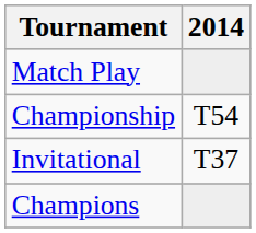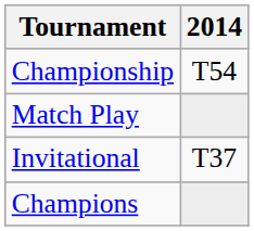rows swapped: Match Play <-> Championship
